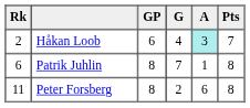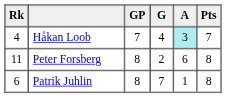Håkan Loob | Rk: 2 -> 4
Håkan Loob | GP: 6 -> 7
rows swapped: Patrik Juhlin <-> Peter Forsberg
